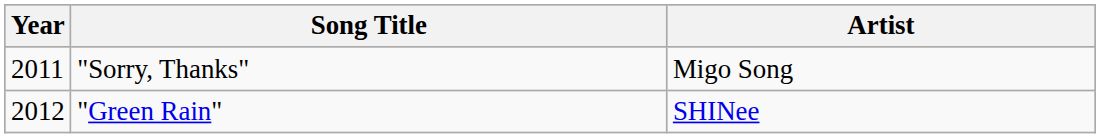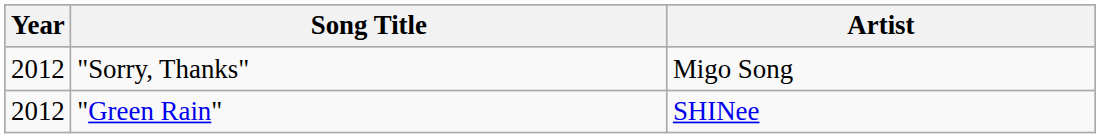"Sorry, Thanks" | Year: 2011 -> 2012
